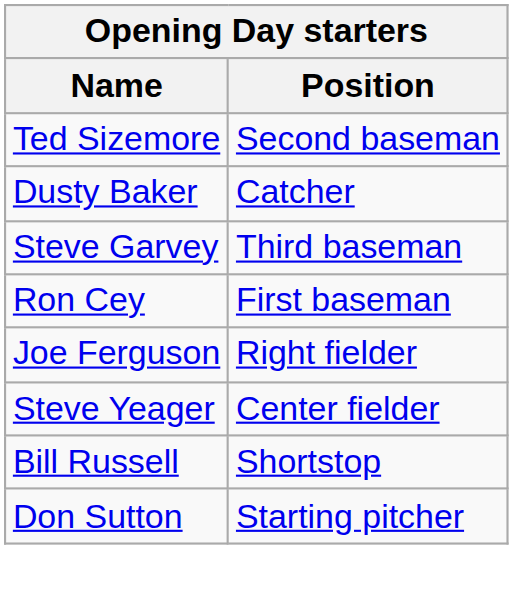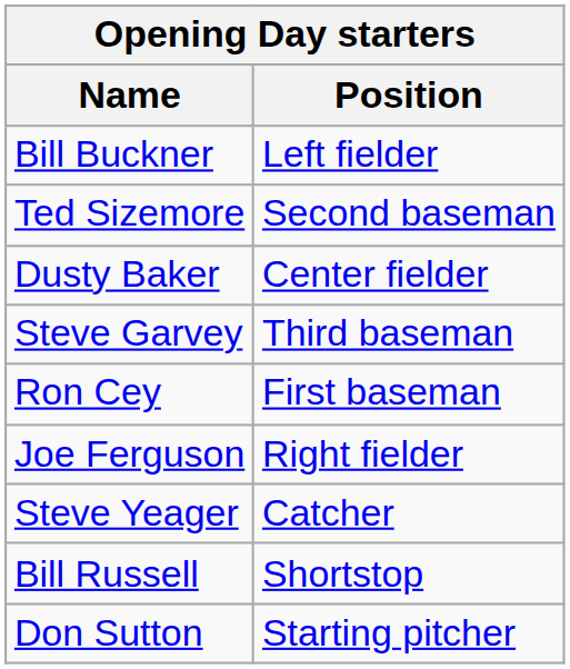+ row: Bill Buckner | Left fielder
Dusty Baker | Position: Catcher -> Center fielder
Steve Yeager | Position: Center fielder -> Catcher
